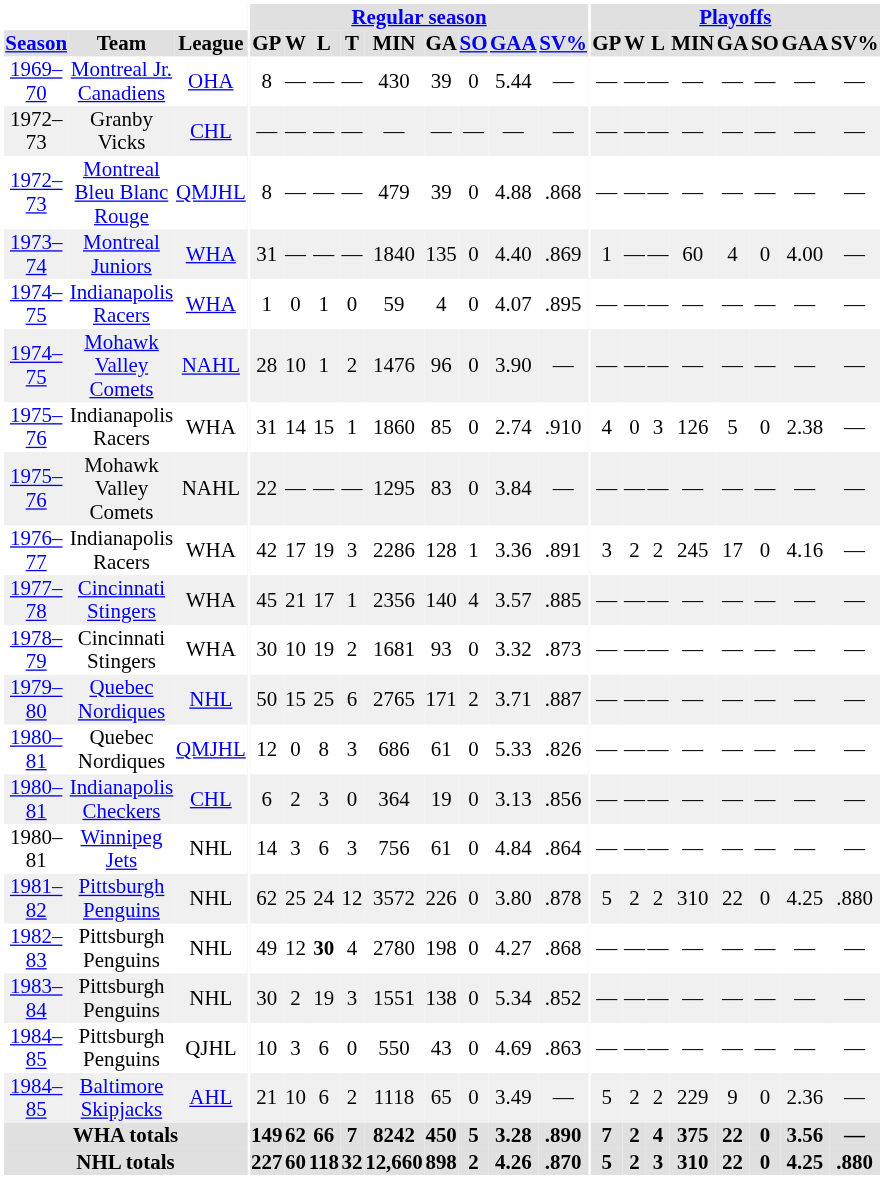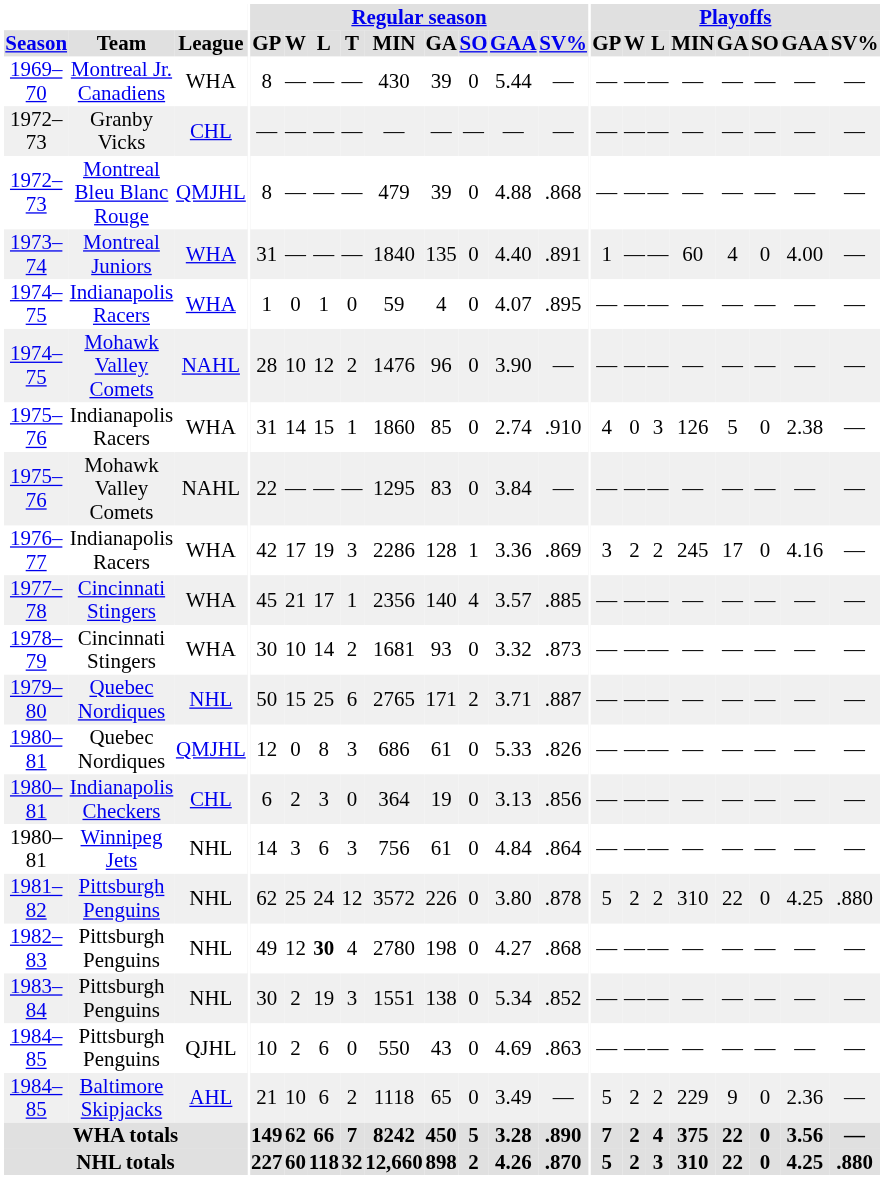1969–70 | League: OHA -> WHA
1973–74 | Regular season / SV%: .869 -> .891
1974–75 / Mohawk Valley Comets | Regular season / L: 1 -> 12
1976–77 | Regular season / SV%: .891 -> .869
1978–79 | Regular season / L: 19 -> 14
1984–85 / Pittsburgh Penguins | Regular season / W: 3 -> 2
